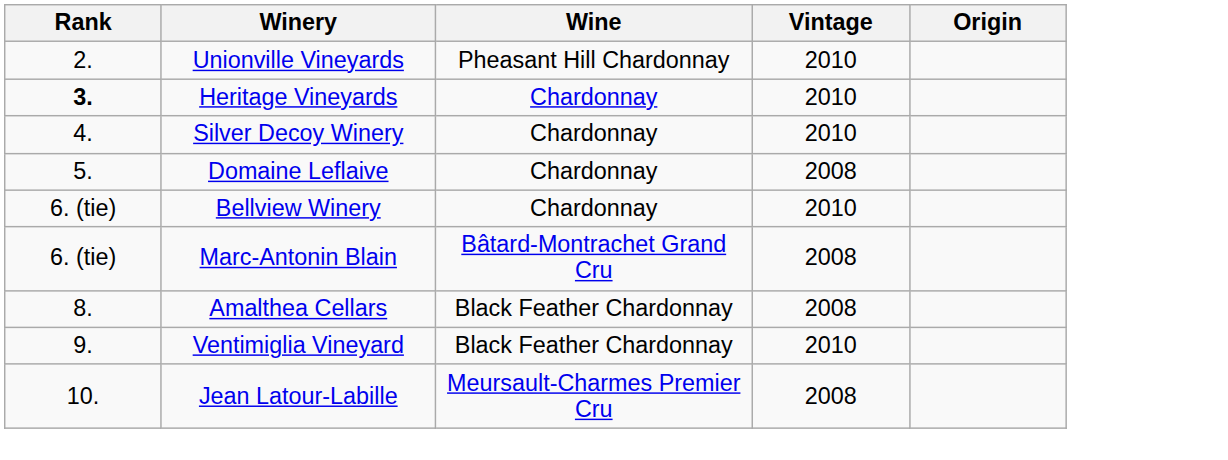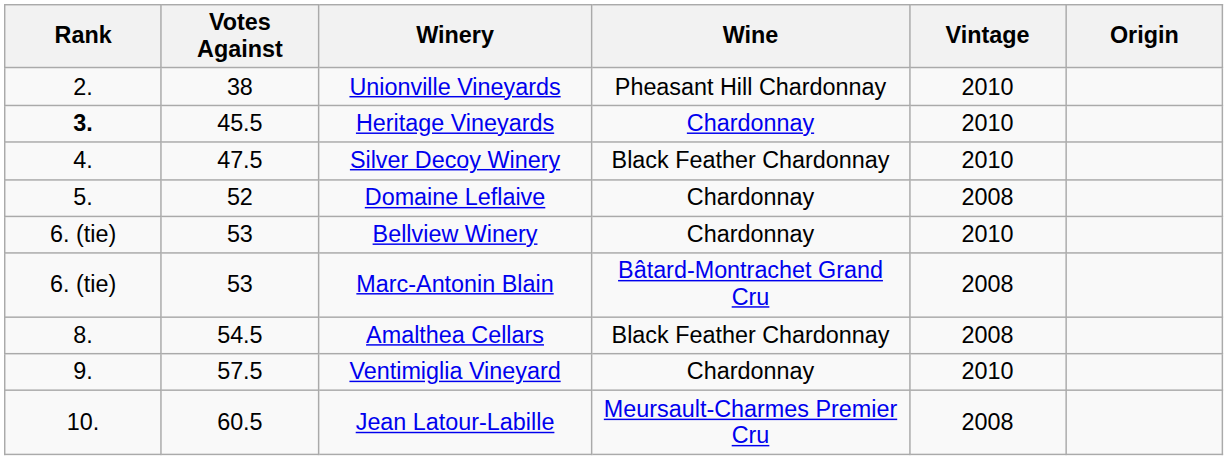+ column: Votes Against | 38 | 45.5 | 47.5 | 52 | 53 | 53 | 54.5 | 57.5 | 60.5
Silver Decoy Winery | Wine: Chardonnay -> Black Feather Chardonnay
Ventimiglia Vineyard | Wine: Black Feather Chardonnay -> Chardonnay
